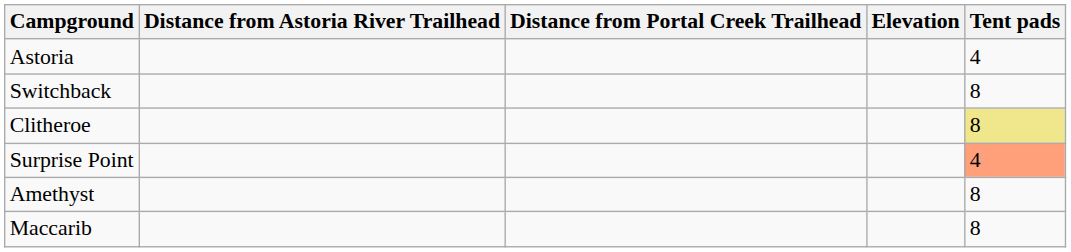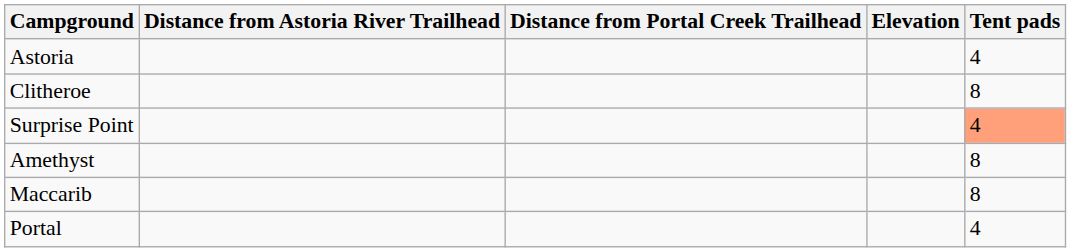- row: Switchback | 8
Clitheroe | Tent pads: khaki background -> no background
+ row: Portal | 4
